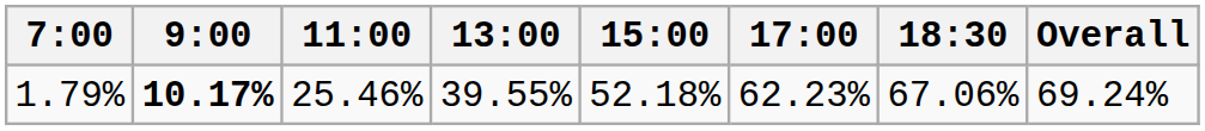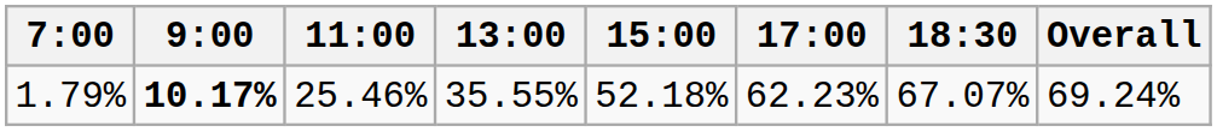1.79% | 13:00: 39.55% -> 35.55%
1.79% | 18:30: 67.06% -> 67.07%
